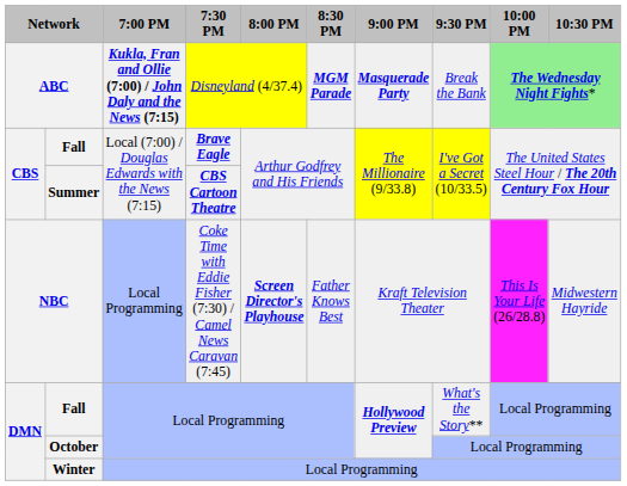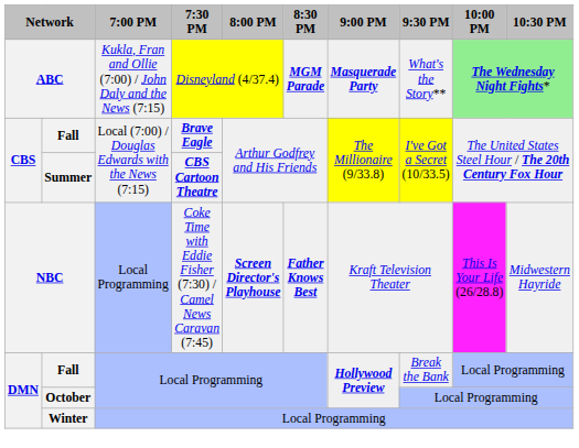ABC | 7:00 PM: bold -> normal
ABC | 9:30 PM: Break the Bank -> What's the Story**
NBC | 8:30 PM: normal -> bold
Fall / Local Programming | 9:30 PM: What's the Story** -> Break the Bank
